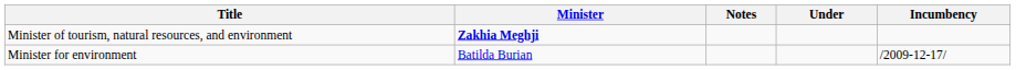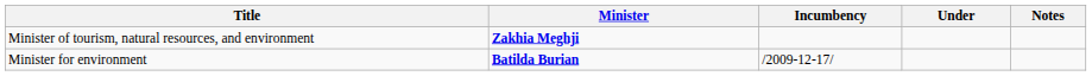columns swapped: Incumbency <-> Notes
Minister for environment | Minister: normal -> bold
